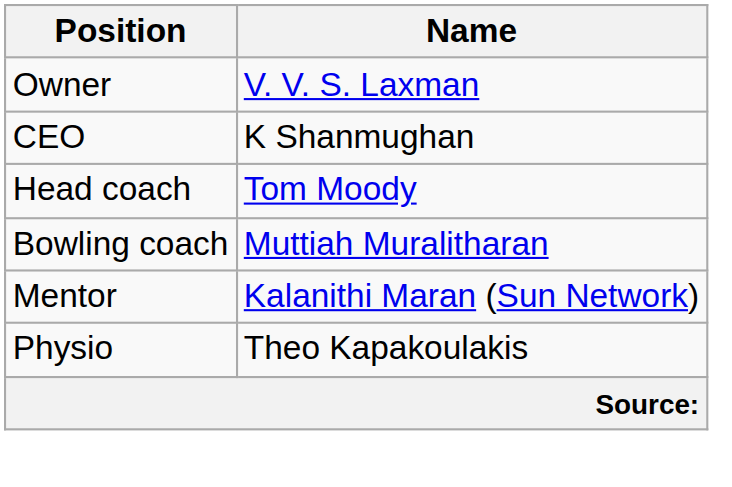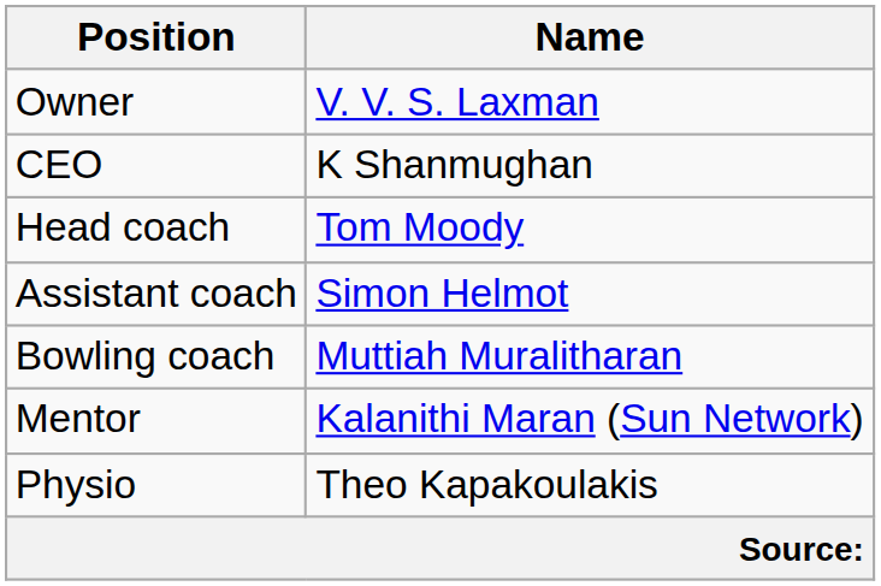+ row: Assistant coach | Simon Helmot
